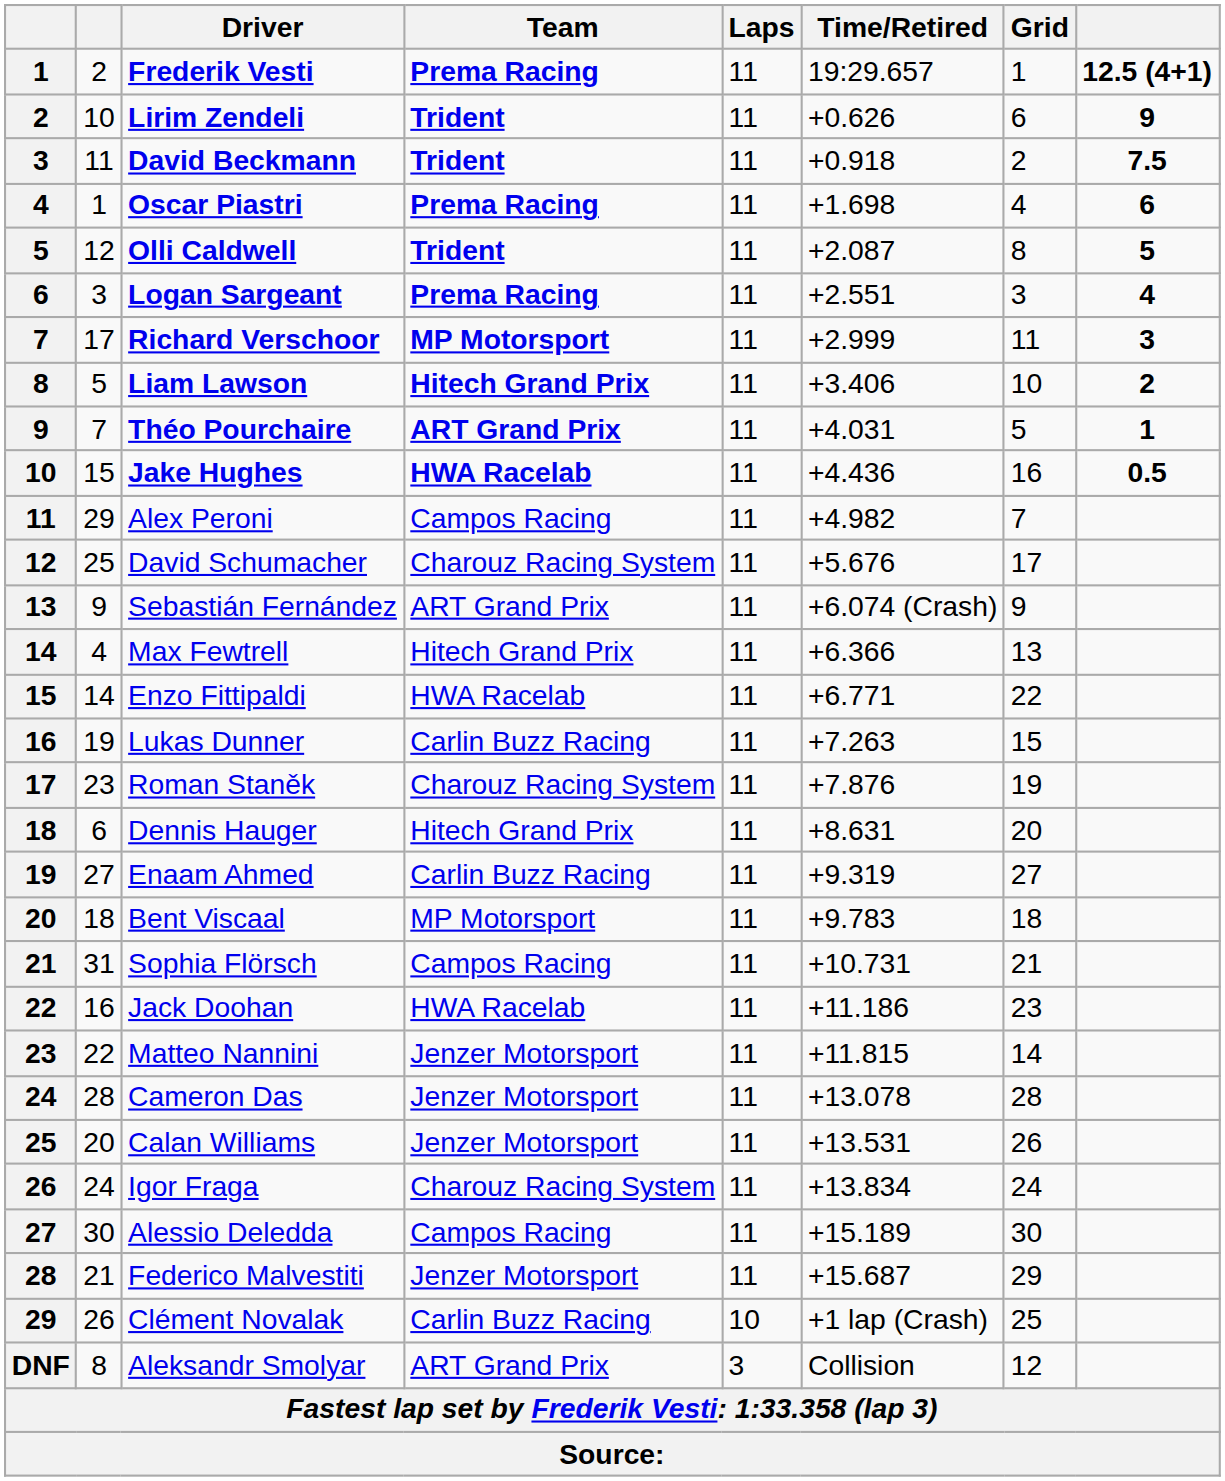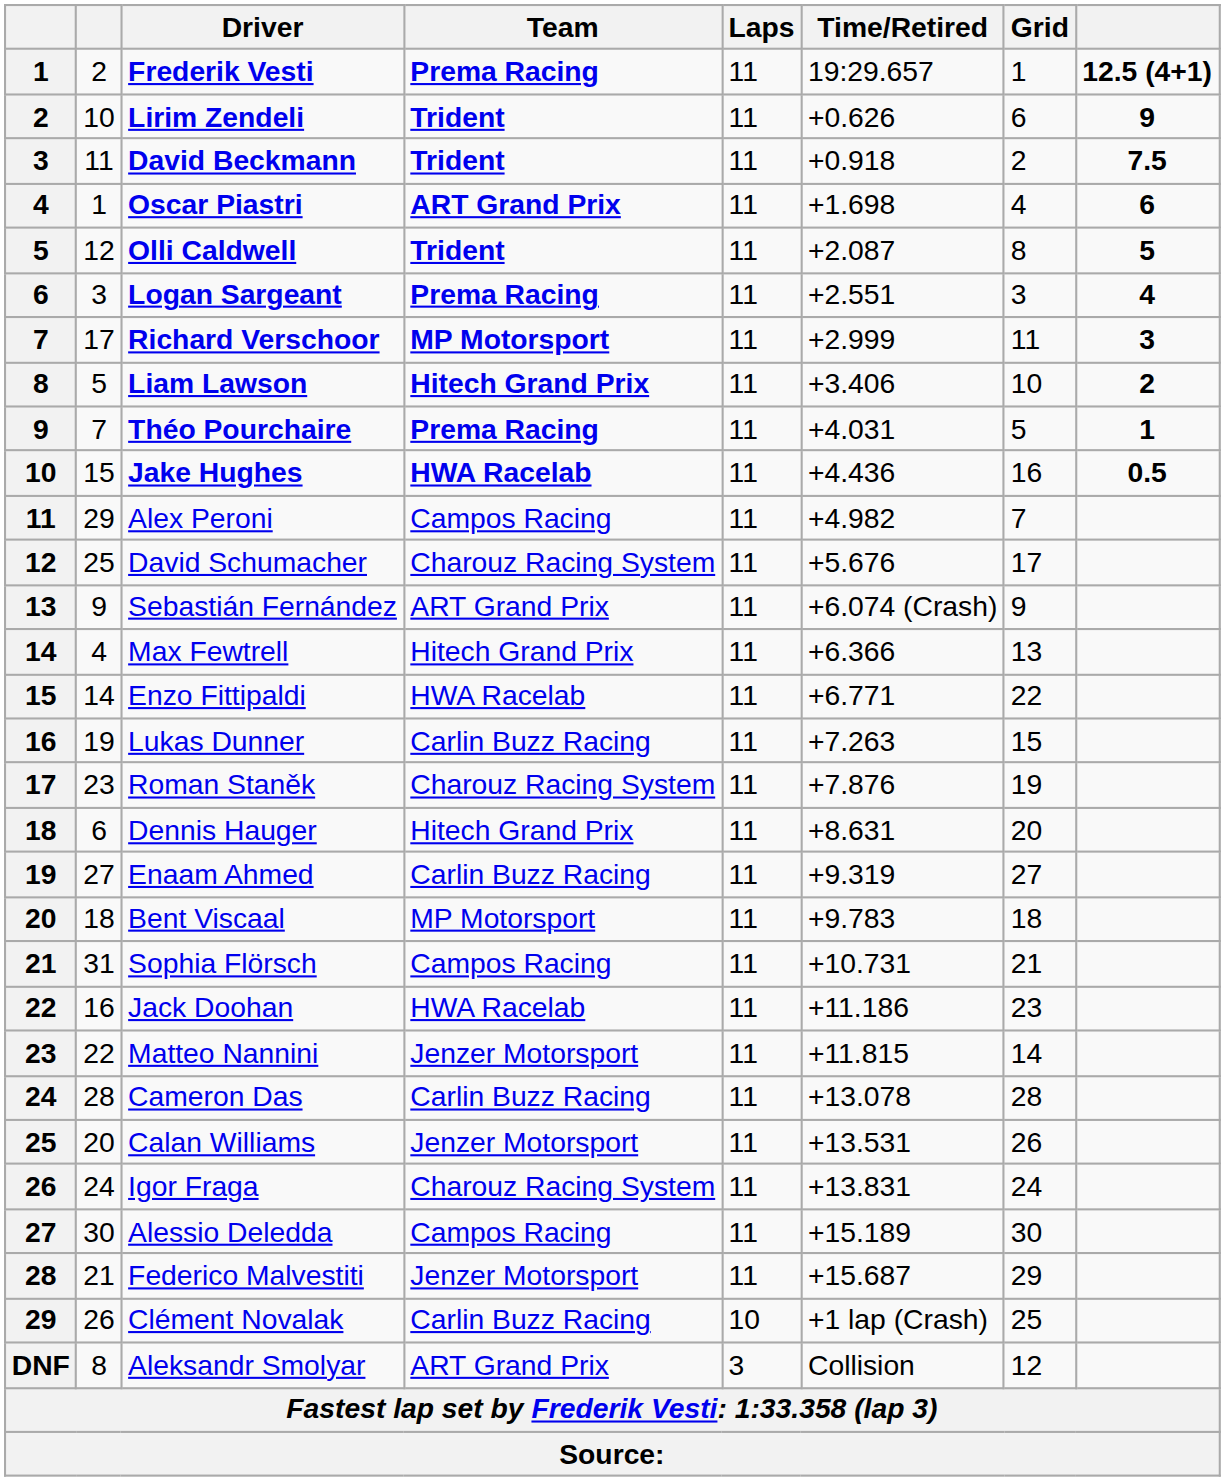Oscar Piastri | Team: Prema Racing -> ART Grand Prix
Théo Pourchaire | Team: ART Grand Prix -> Prema Racing
Cameron Das | Team: Jenzer Motorsport -> Carlin Buzz Racing
Igor Fraga | Time/Retired: +13.834 -> +13.831
